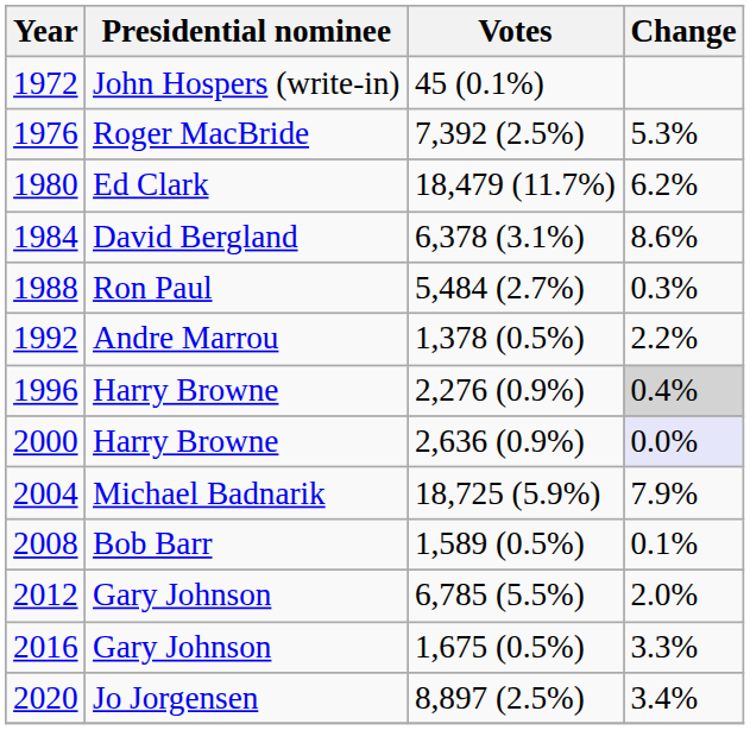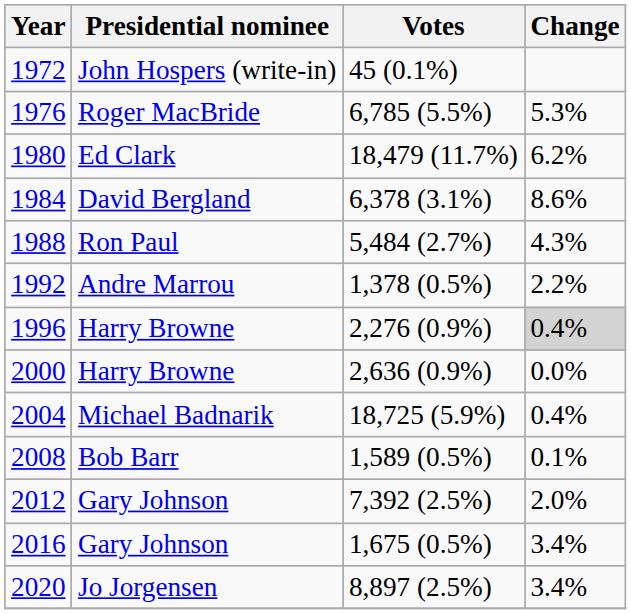1976 | Votes: 7,392 (2.5%) -> 6,785 (5.5%)
1988 | Change: 0.3% -> 4.3%
2000 | Change: lavender background -> no background
2004 | Change: 7.9% -> 0.4%
2012 | Votes: 6,785 (5.5%) -> 7,392 (2.5%)
2016 | Change: 3.3% -> 3.4%
